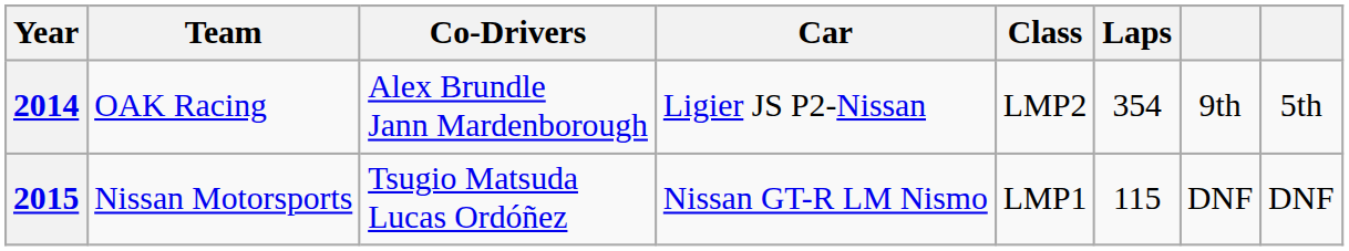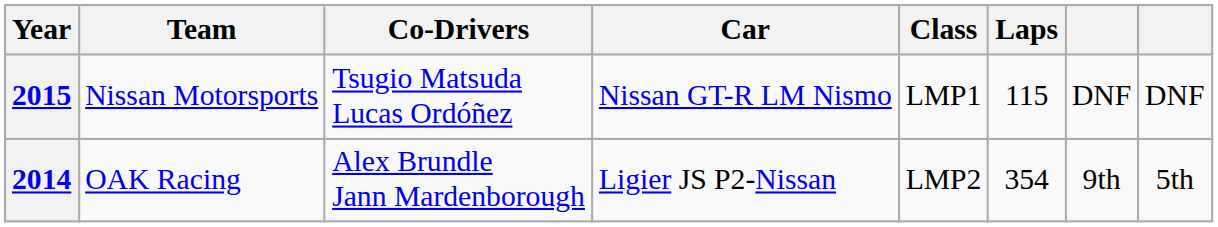rows swapped: 2014 <-> 2015
